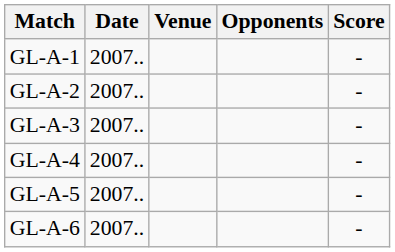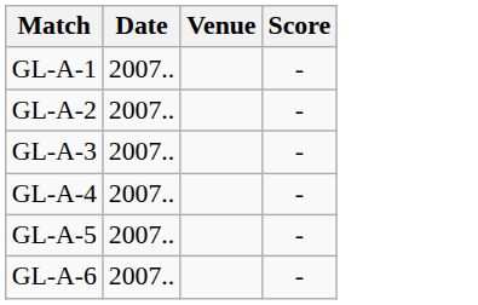- column: Opponents
